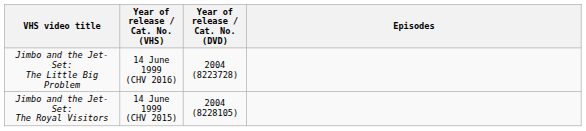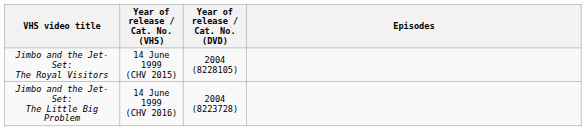rows swapped: Jimbo and the Jet-Set: The Royal Visitors <-> Jimbo and the Jet-Set: The Little Big Problem
